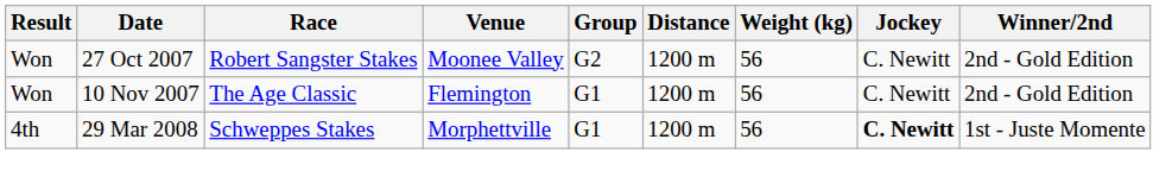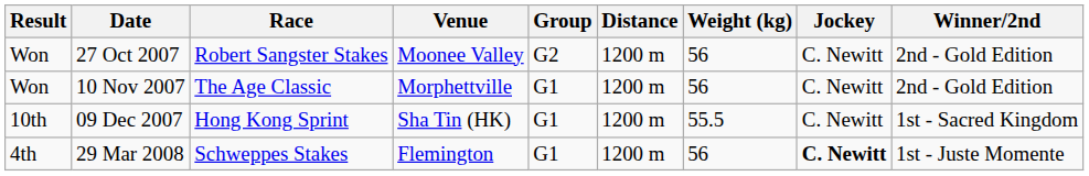10 Nov 2007 | Venue: Flemington -> Morphettville
+ row: 10th | 09 Dec 2007 | Hong Kong Sprint | Sha Tin (HK) | G1 | 1200 m | 55.5 | C. Newitt | 1st - Sacred Kingdom
29 Mar 2008 | Venue: Morphettville -> Flemington
